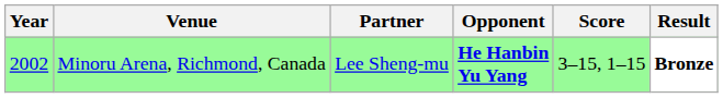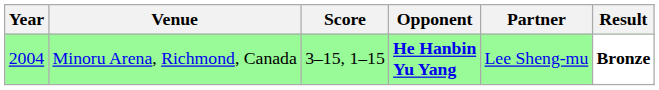columns swapped: Partner <-> Score
Minoru Arena, Richmond, Canada | Year: 2002 -> 2004
